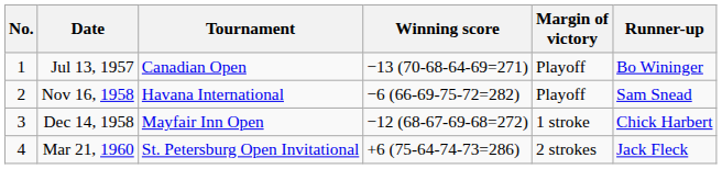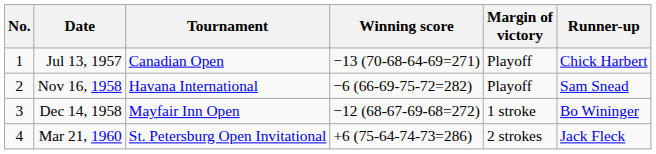Jul 13, 1957 | Runner-up: Bo Wininger -> Chick Harbert
Dec 14, 1958 | Runner-up: Chick Harbert -> Bo Wininger
